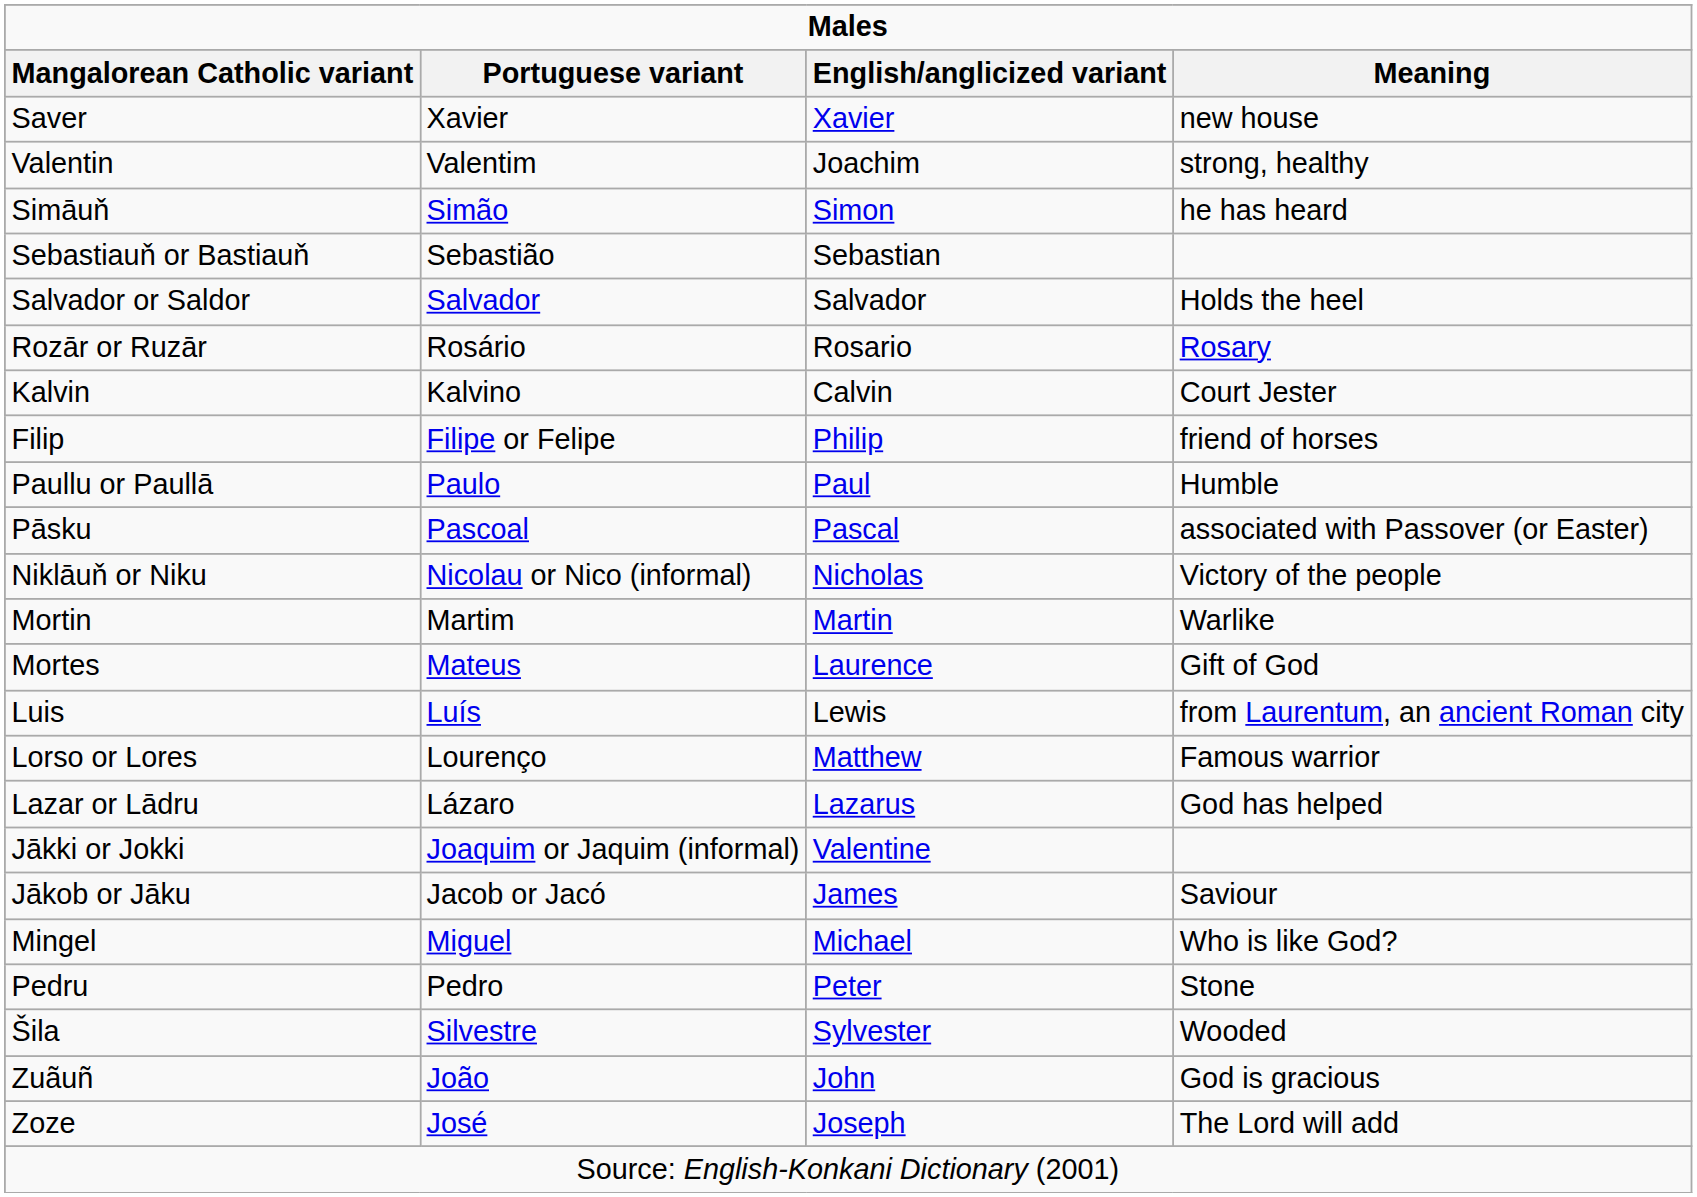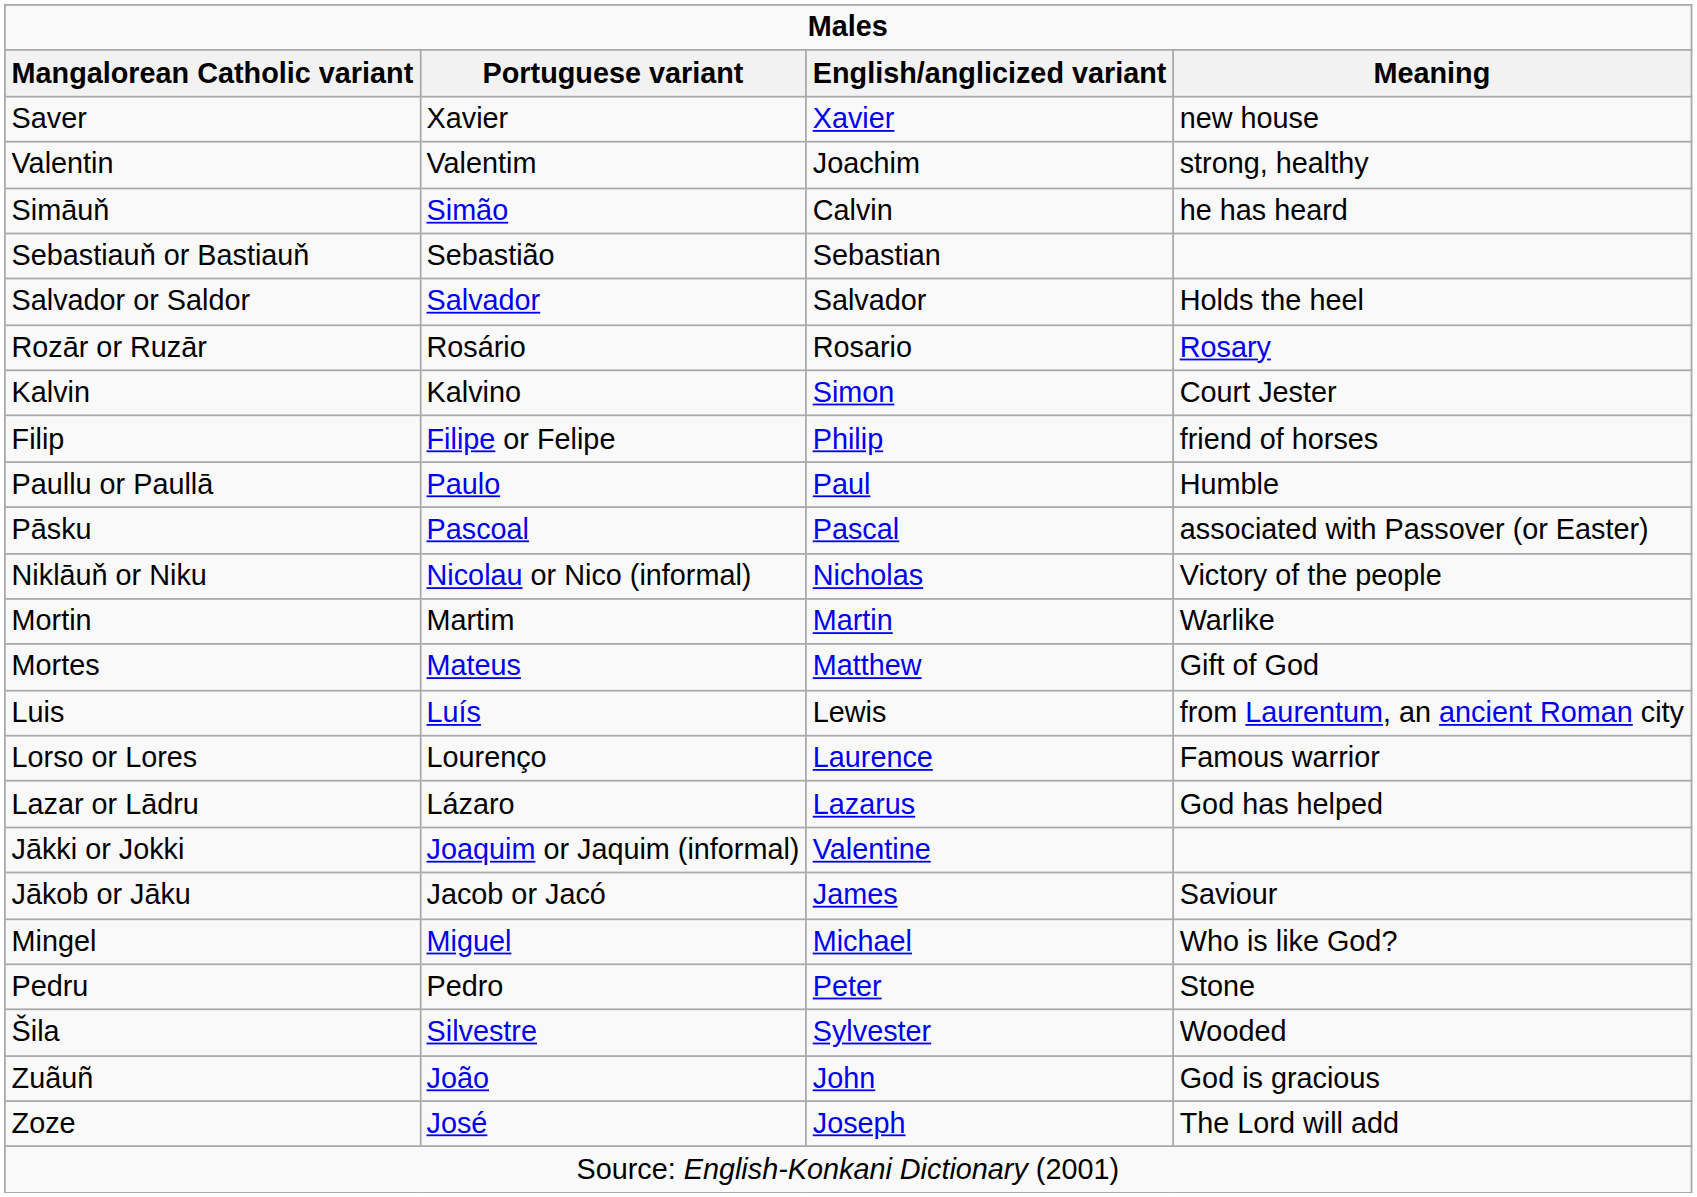Simāuň | English/anglicized variant: Simon -> Calvin
Kalvin | English/anglicized variant: Calvin -> Simon
Mortes | English/anglicized variant: Laurence -> Matthew
Lorso or Lores | English/anglicized variant: Matthew -> Laurence
